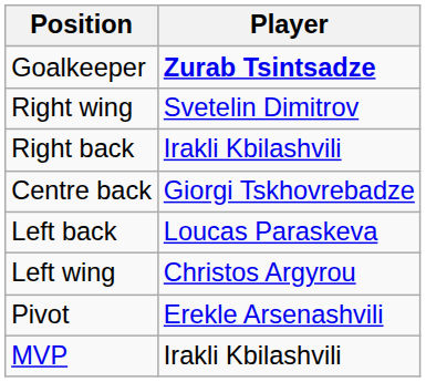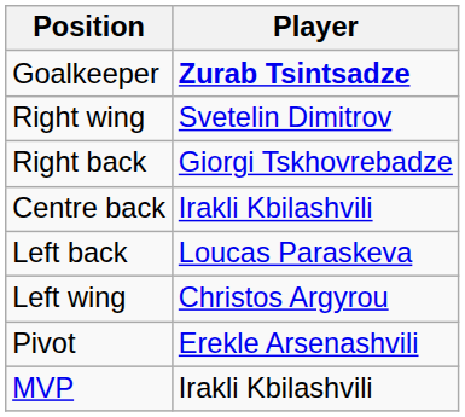Right back | Player: Irakli Kbilashvili -> Giorgi Tskhovrebadze
Centre back | Player: Giorgi Tskhovrebadze -> Irakli Kbilashvili
